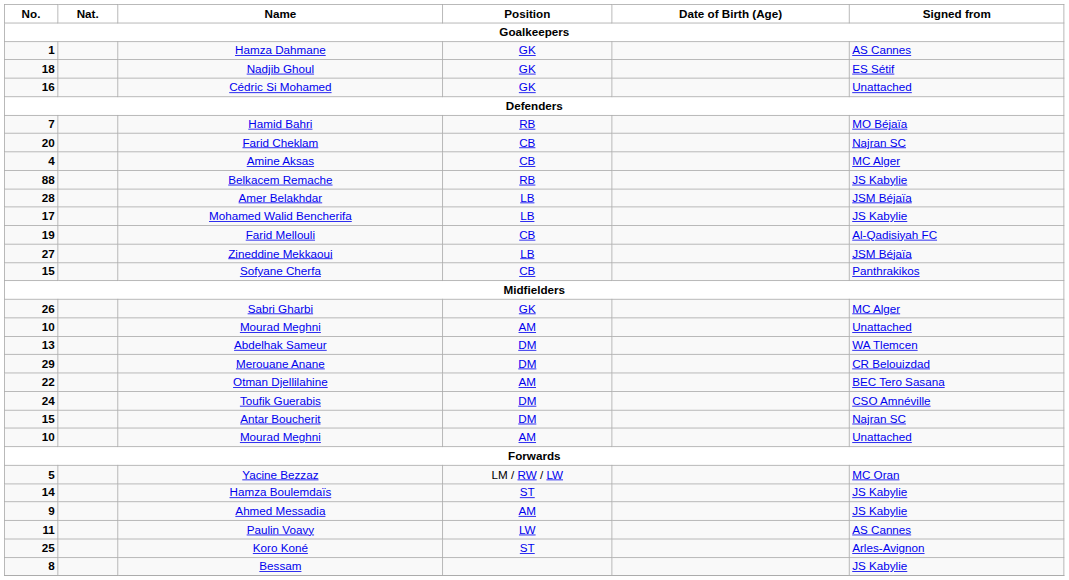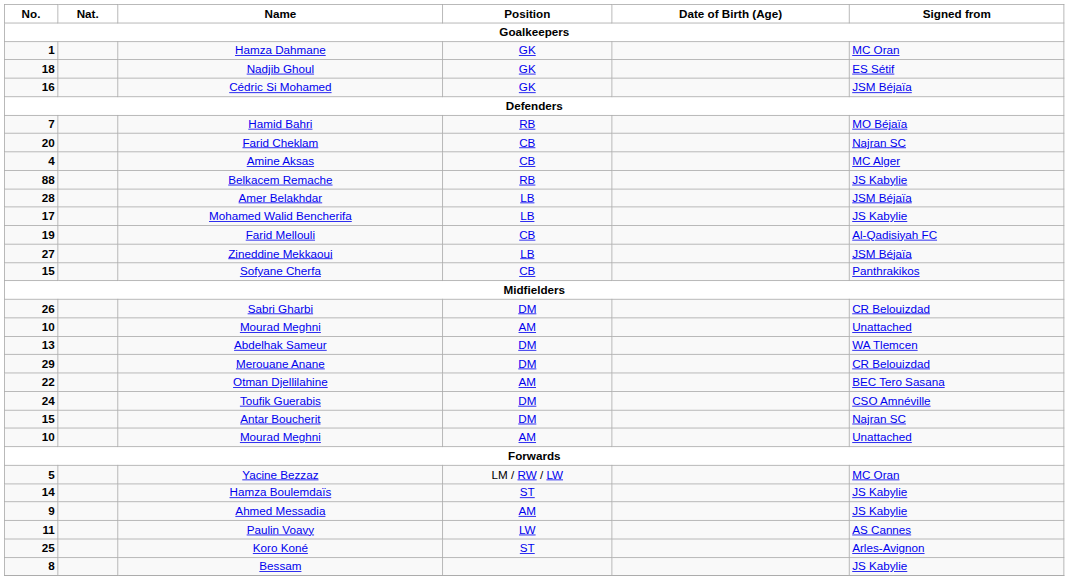Hamza Dahmane | Signed from: AS Cannes -> MC Oran
Cédric Si Mohamed | Signed from: Unattached -> JSM Béjaïa
Sabri Gharbi | Position: GK -> DM
Sabri Gharbi | Signed from: MC Alger -> CR Belouizdad
